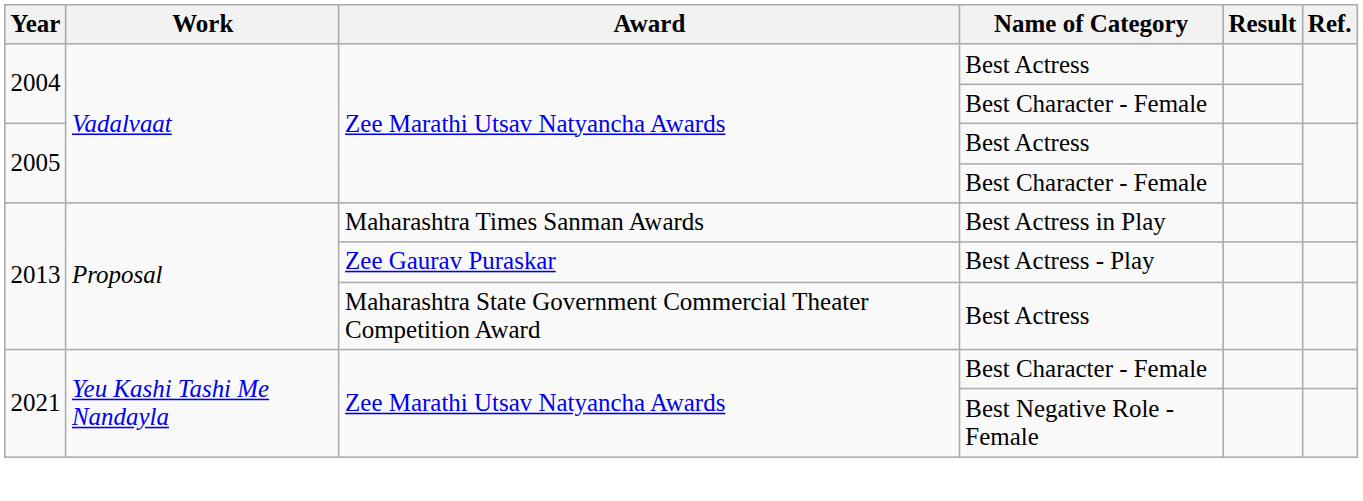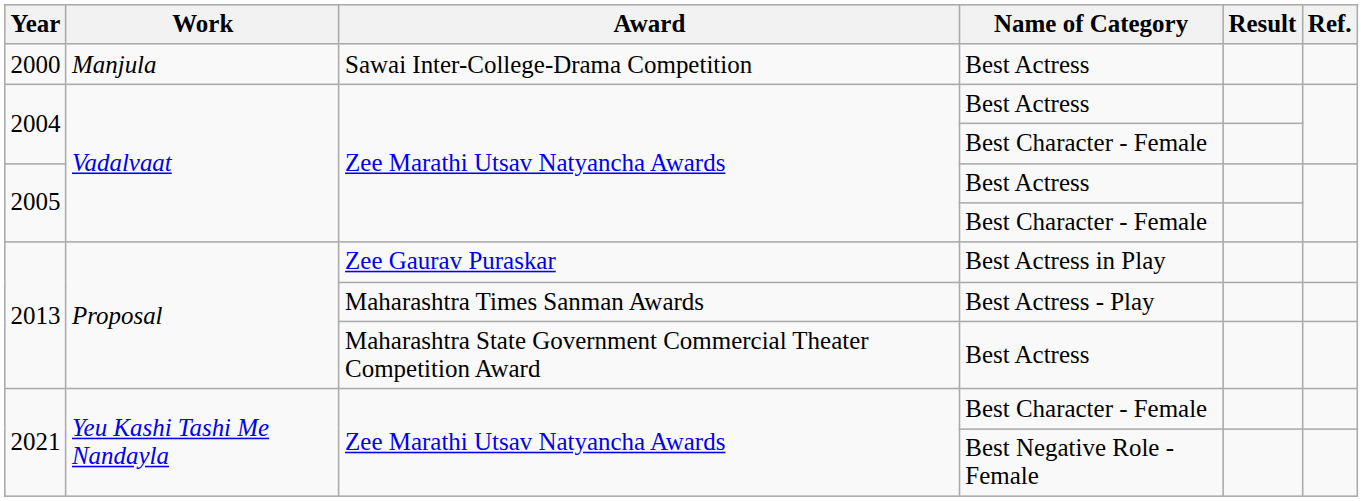+ row: 2000 | Manjula | Sawai Inter-College-Drama Competition | Best Actress
2013 / Best Actress in Play | Award: Maharashtra Times Sanman Awards -> Zee Gaurav Puraskar
2013 / Best Actress - Play | Award: Zee Gaurav Puraskar -> Maharashtra Times Sanman Awards
